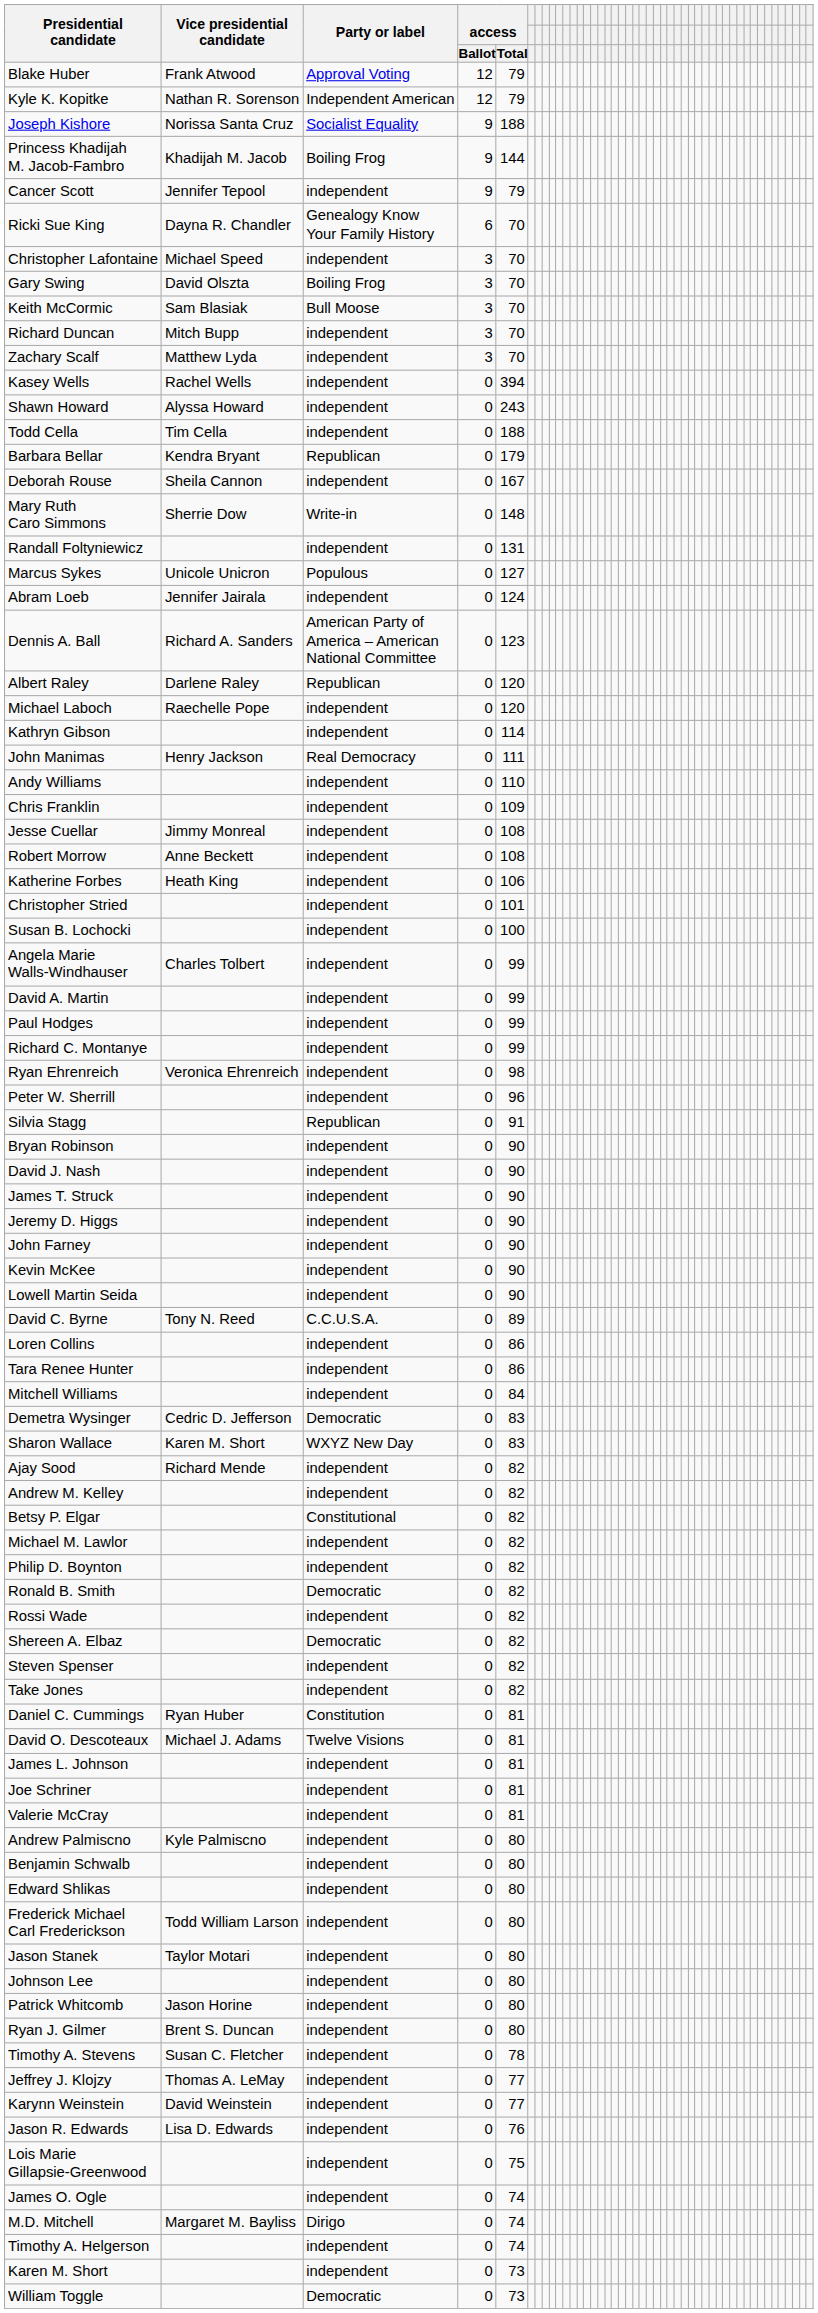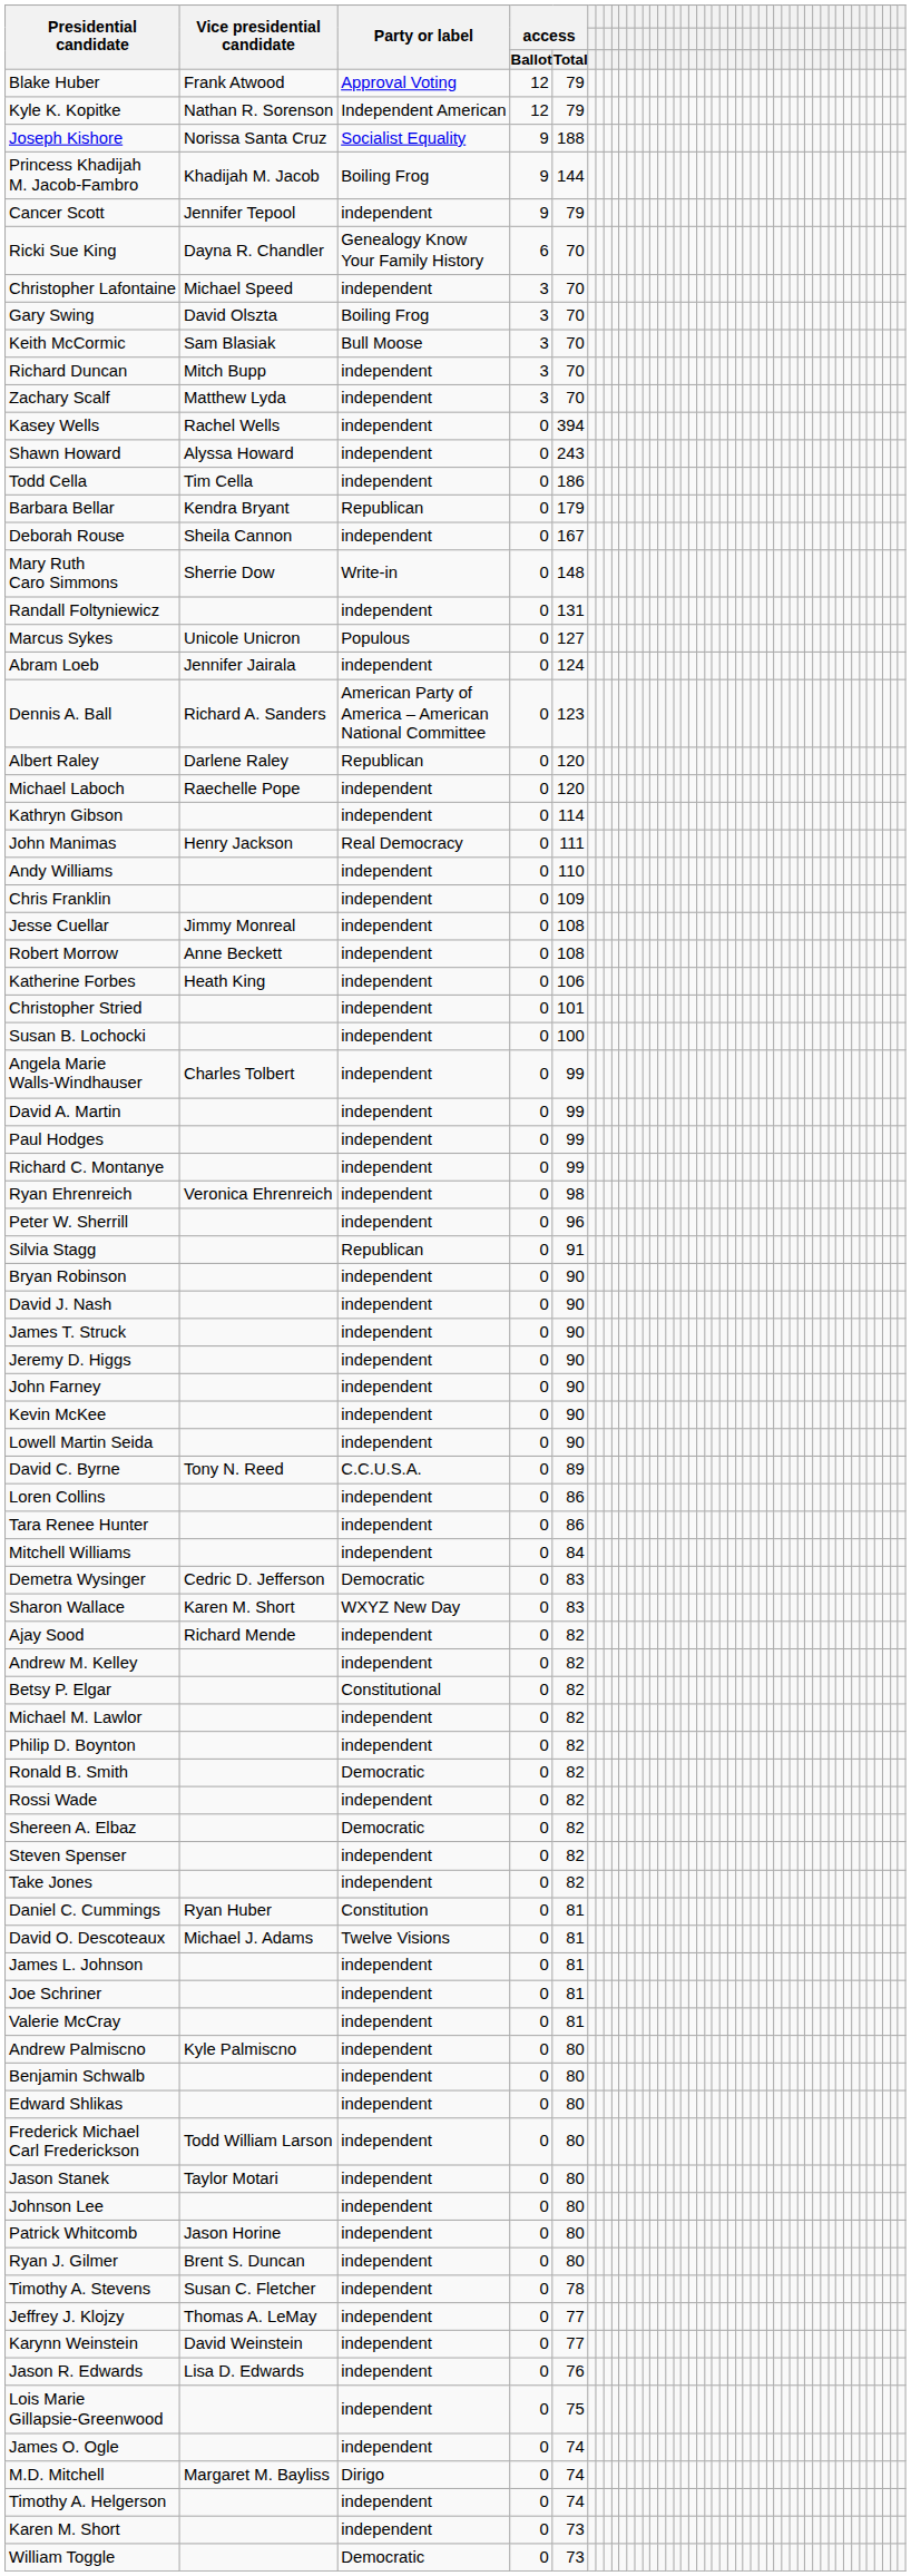Todd Cella | access / Total: 188 -> 186
